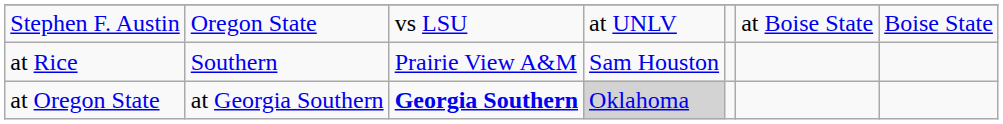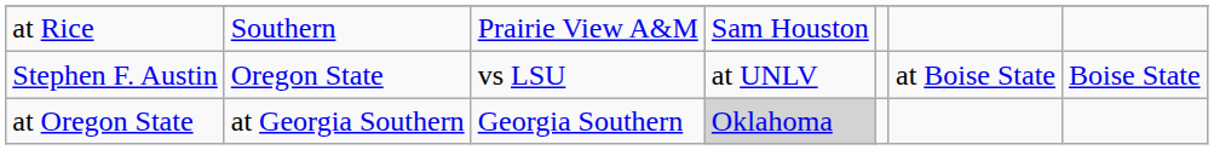rows swapped: Stephen F. Austin <-> at Rice
at Oregon State | column 3: bold -> normal
